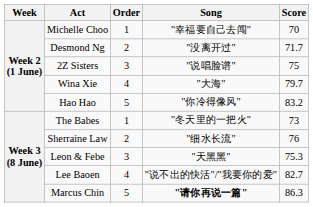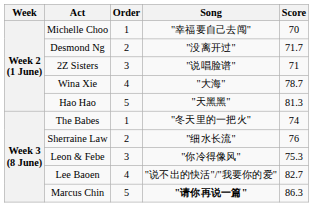2Z Sisters | Score: 75 -> 71
Wina Xie | Score: 79.7 -> 78.7
Hao Hao | Song: "你冷得像风" -> "天黑黑"
Hao Hao | Score: 83.2 -> 81.3
The Babes | Score: 73 -> 74
Leon & Febe | Song: "天黑黑" -> "你冷得像风"
